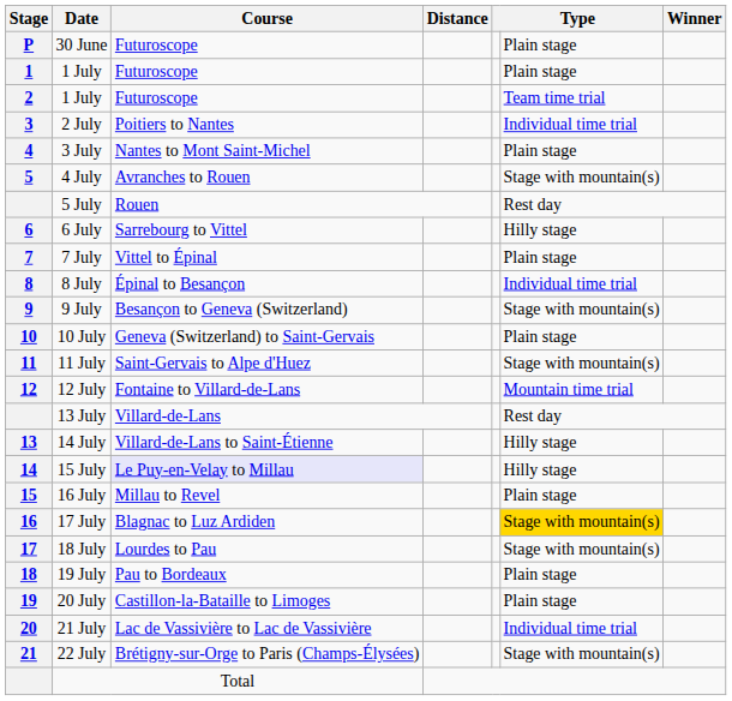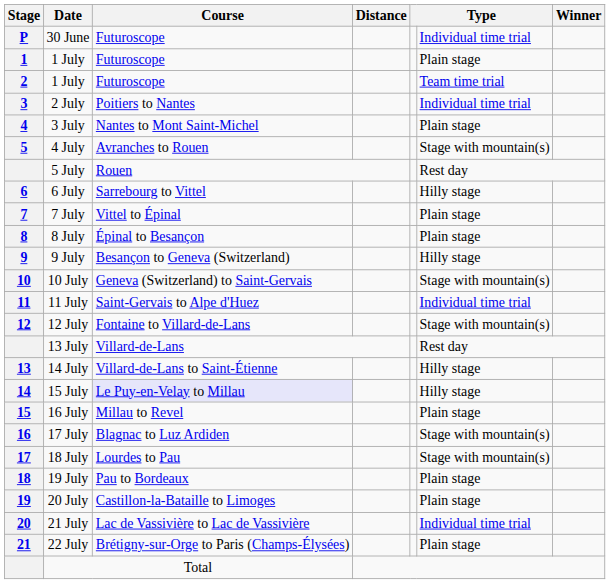30 June | column 6: Plain stage -> Individual time trial
8 July | column 6: Individual time trial -> Plain stage
9 July | column 6: Stage with mountain(s) -> Hilly stage
10 July | column 6: Plain stage -> Stage with mountain(s)
11 July | column 6: Stage with mountain(s) -> Individual time trial
12 July | column 6: Mountain time trial -> Stage with mountain(s)
17 July | column 6: gold background -> no background
22 July | column 6: Stage with mountain(s) -> Plain stage
